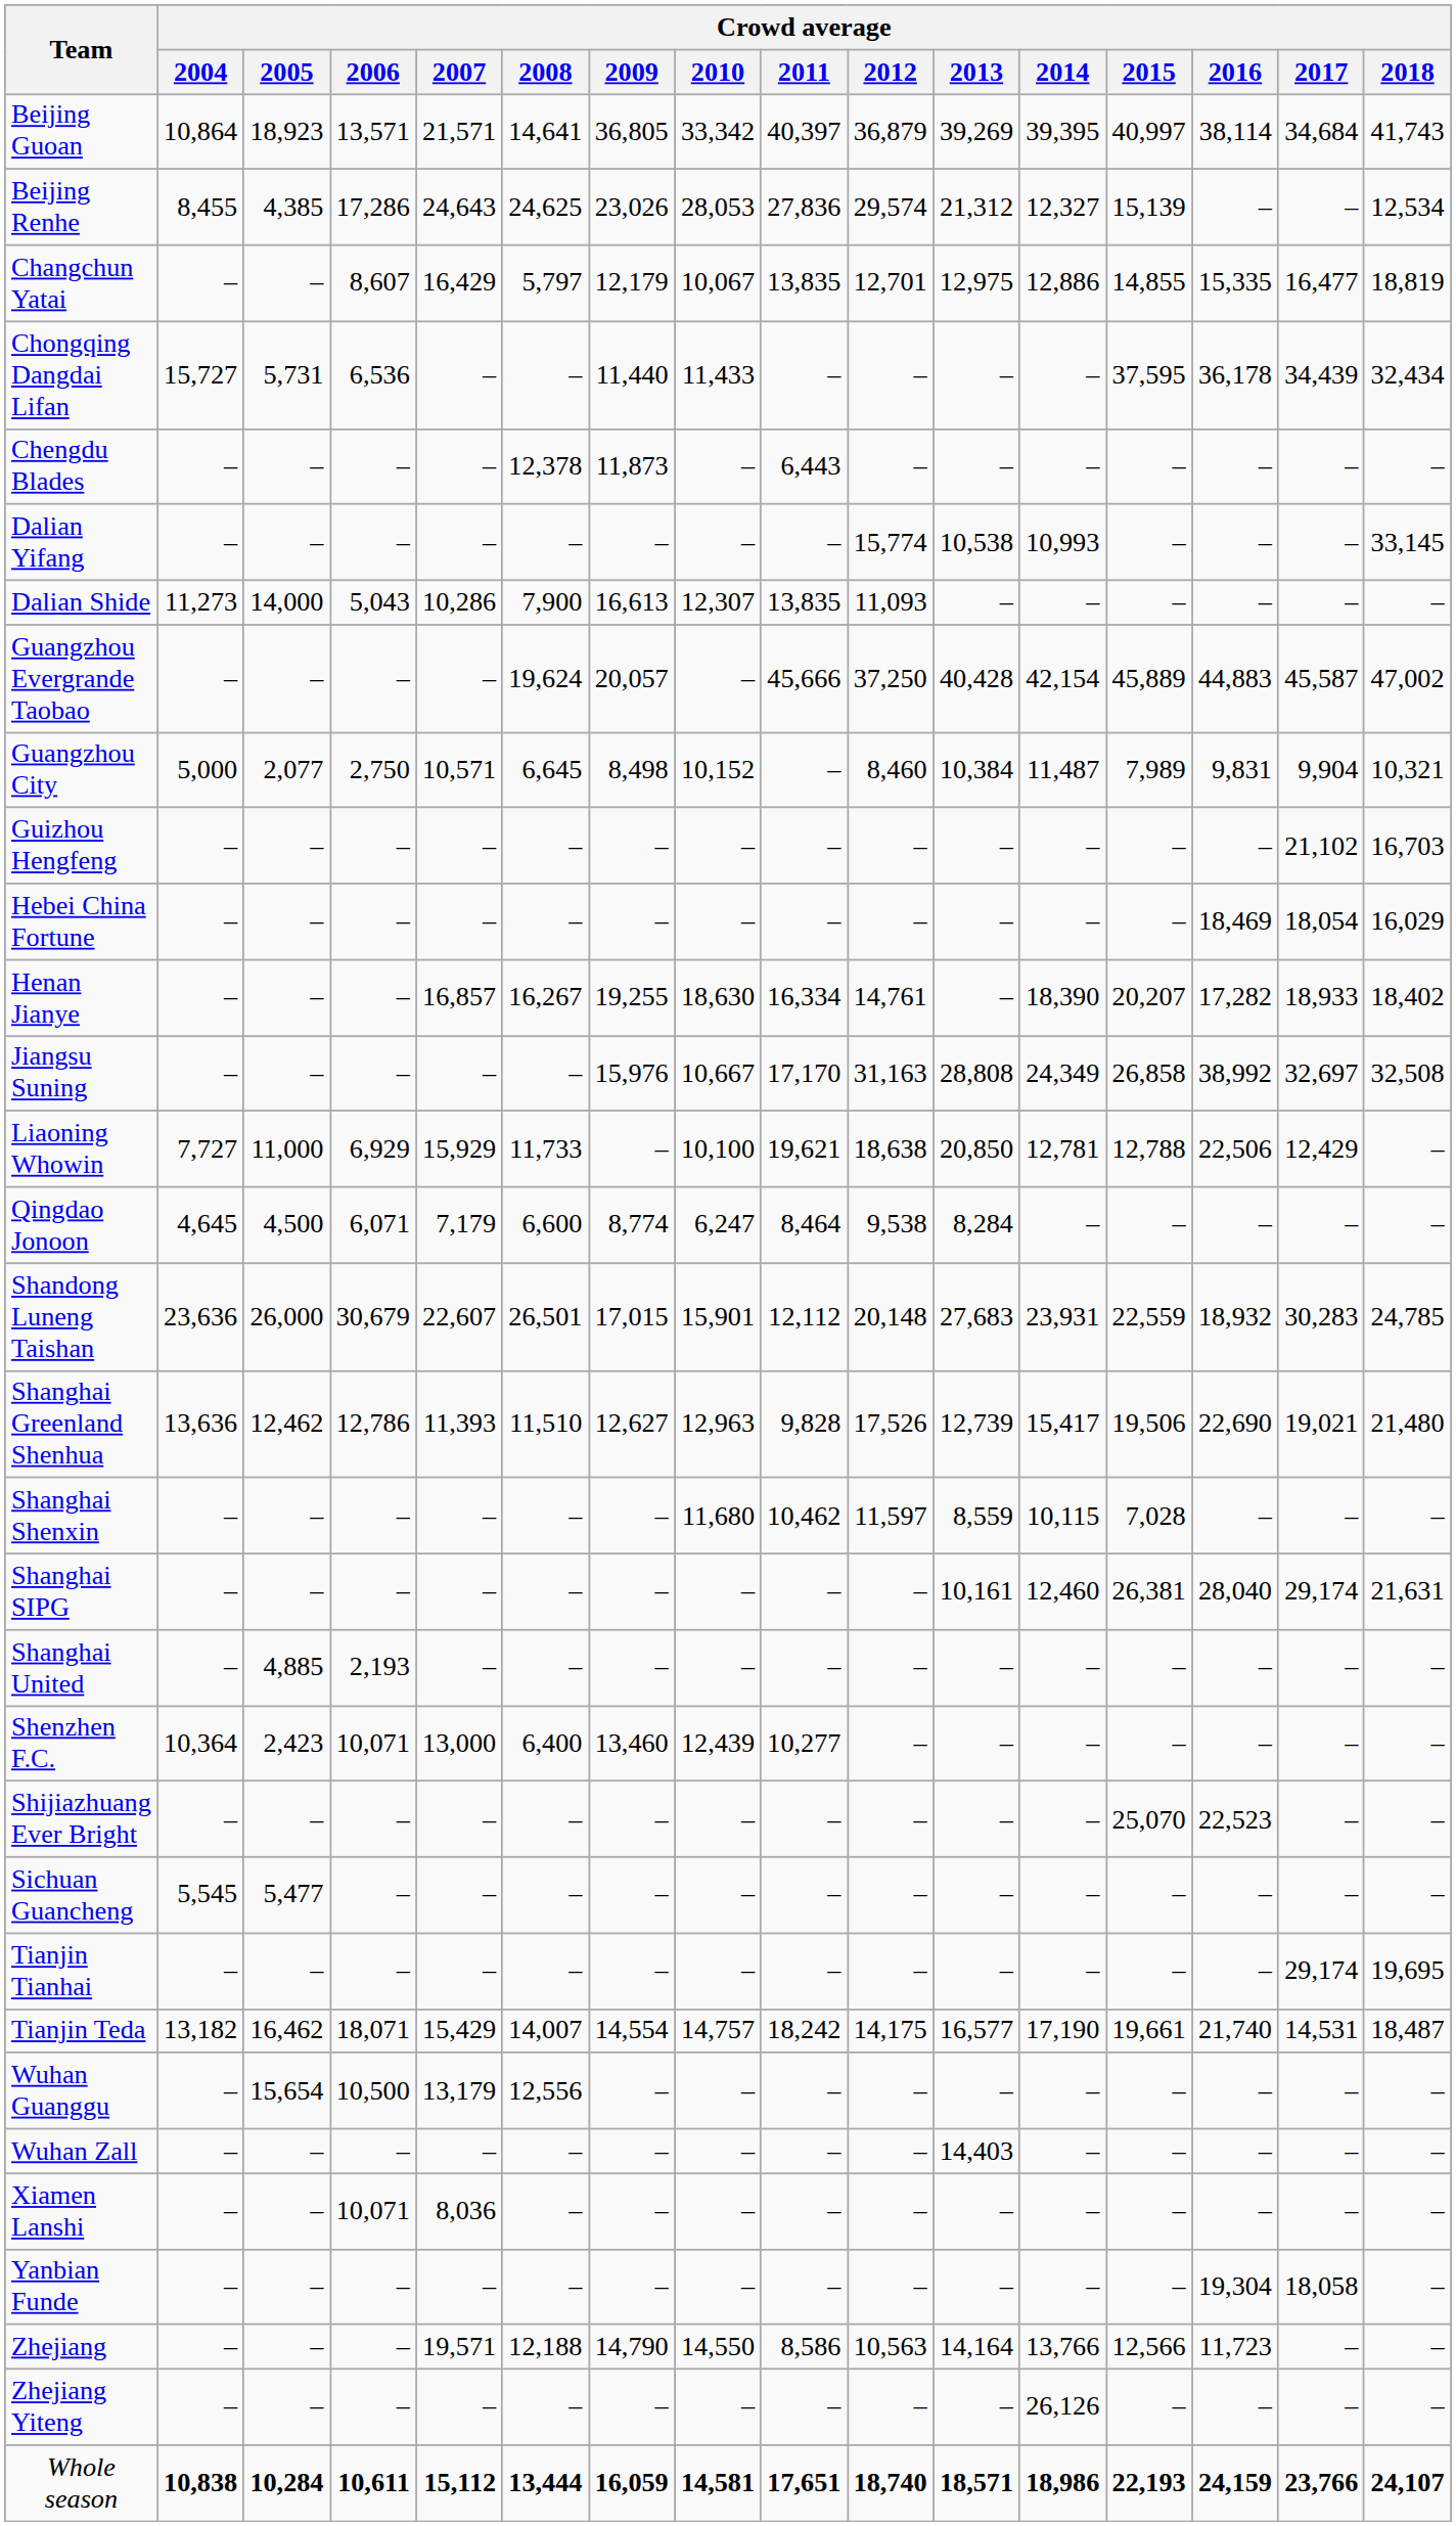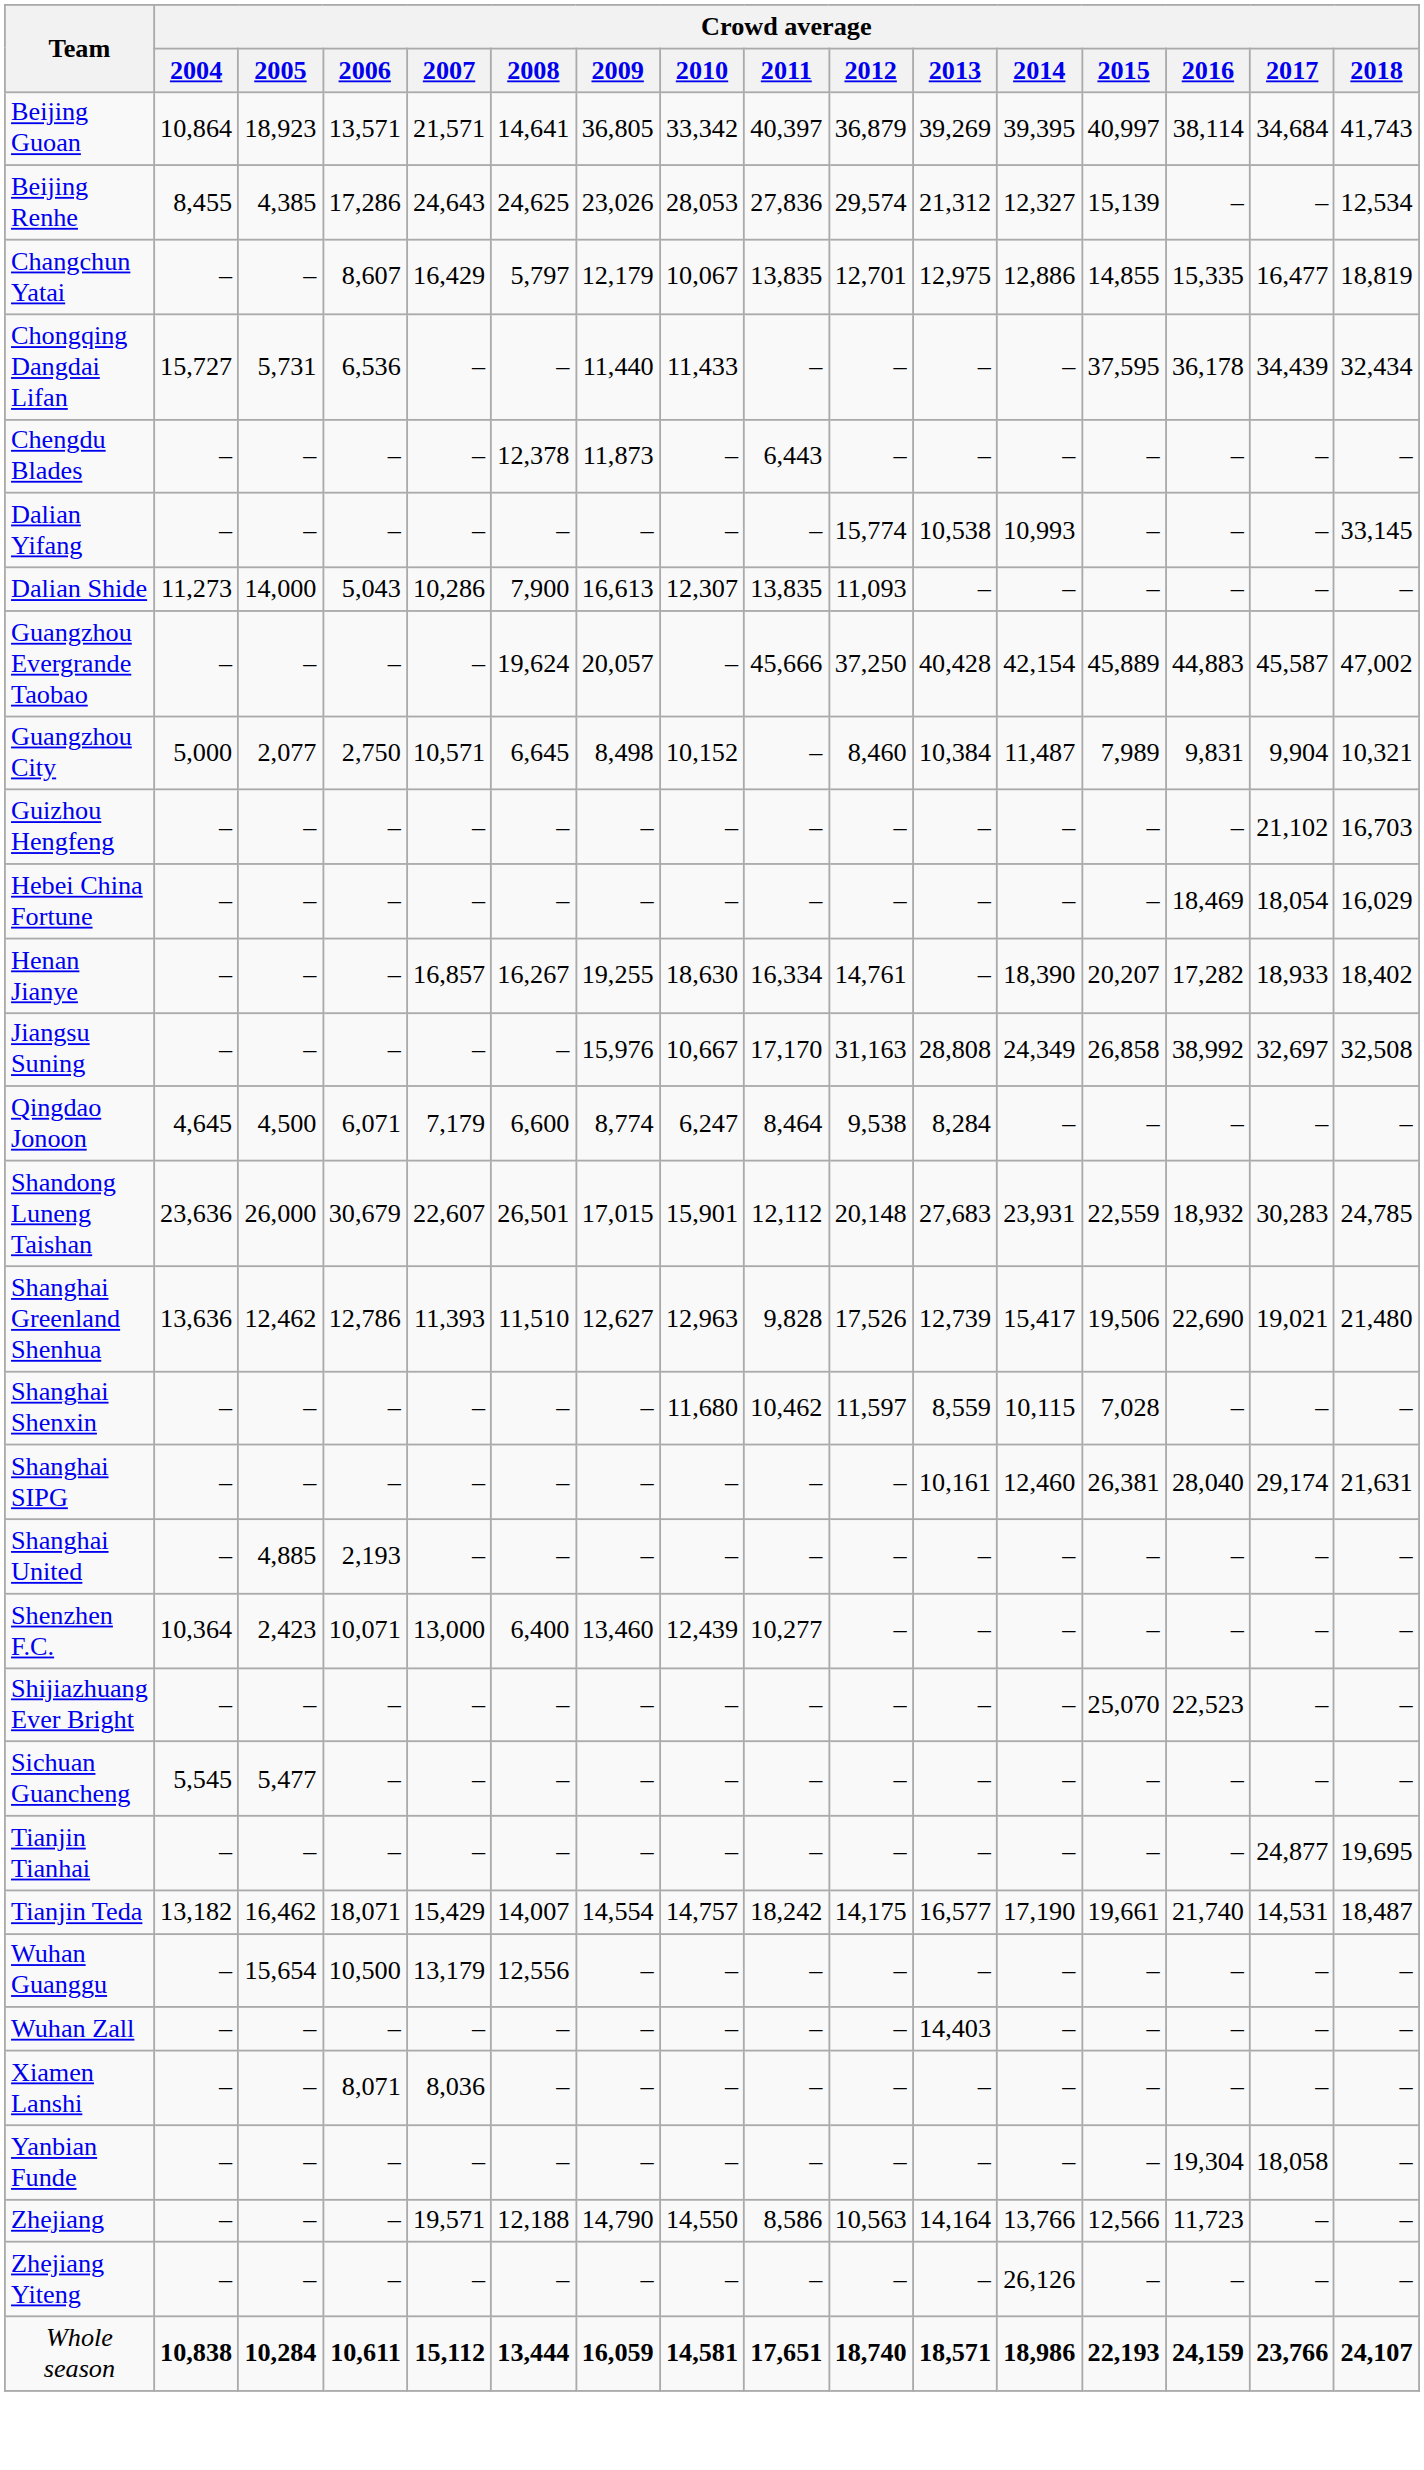- row: Liaoning Whowin | 7,727 | 11,000 | 6,929 | 15,929 | 11,733 | – | 10,100 | 19,621 | 18,638 | 20,850 | 12,781 | 12,788 | 22,506 | 12,429 | –
Tianjin Tianhai | Crowd average / 2017: 29,174 -> 24,877
Xiamen Lanshi | Crowd average / 2006: 10,071 -> 8,071
